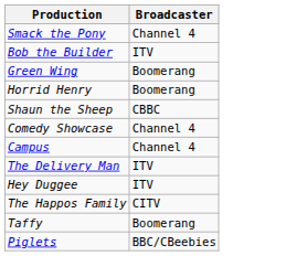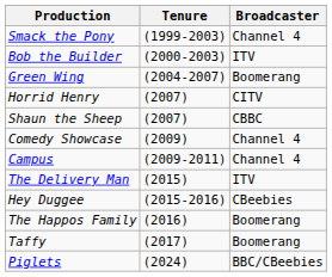+ column: Tenure | (1999-2003) | (2000-2003) | (2004-2007) | (2007) | (2007) | (2009) | (2009-2011) | (2015) | (2015-2016) | (2016) | (2017) | (2024)
Horrid Henry | Broadcaster: Boomerang -> CITV
Hey Duggee | Broadcaster: ITV -> CBeebies
The Happos Family | Broadcaster: CITV -> Boomerang
